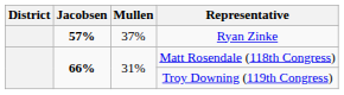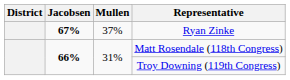Ryan Zinke | Jacobsen: 57% -> 67%
